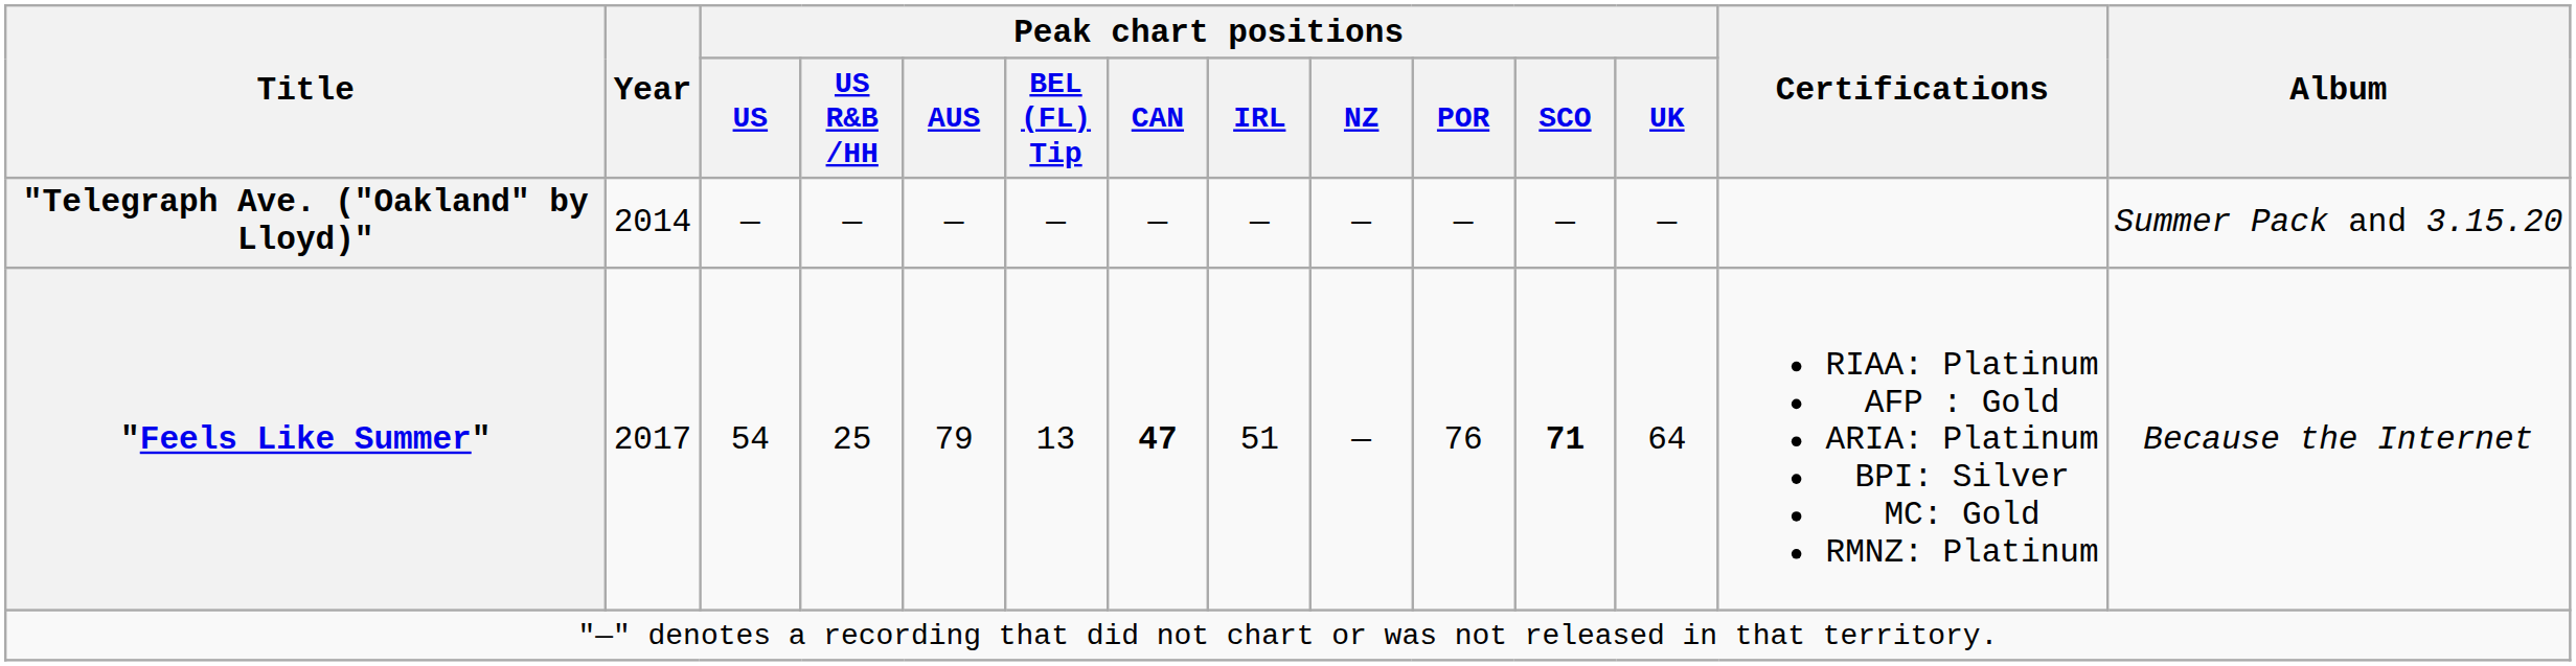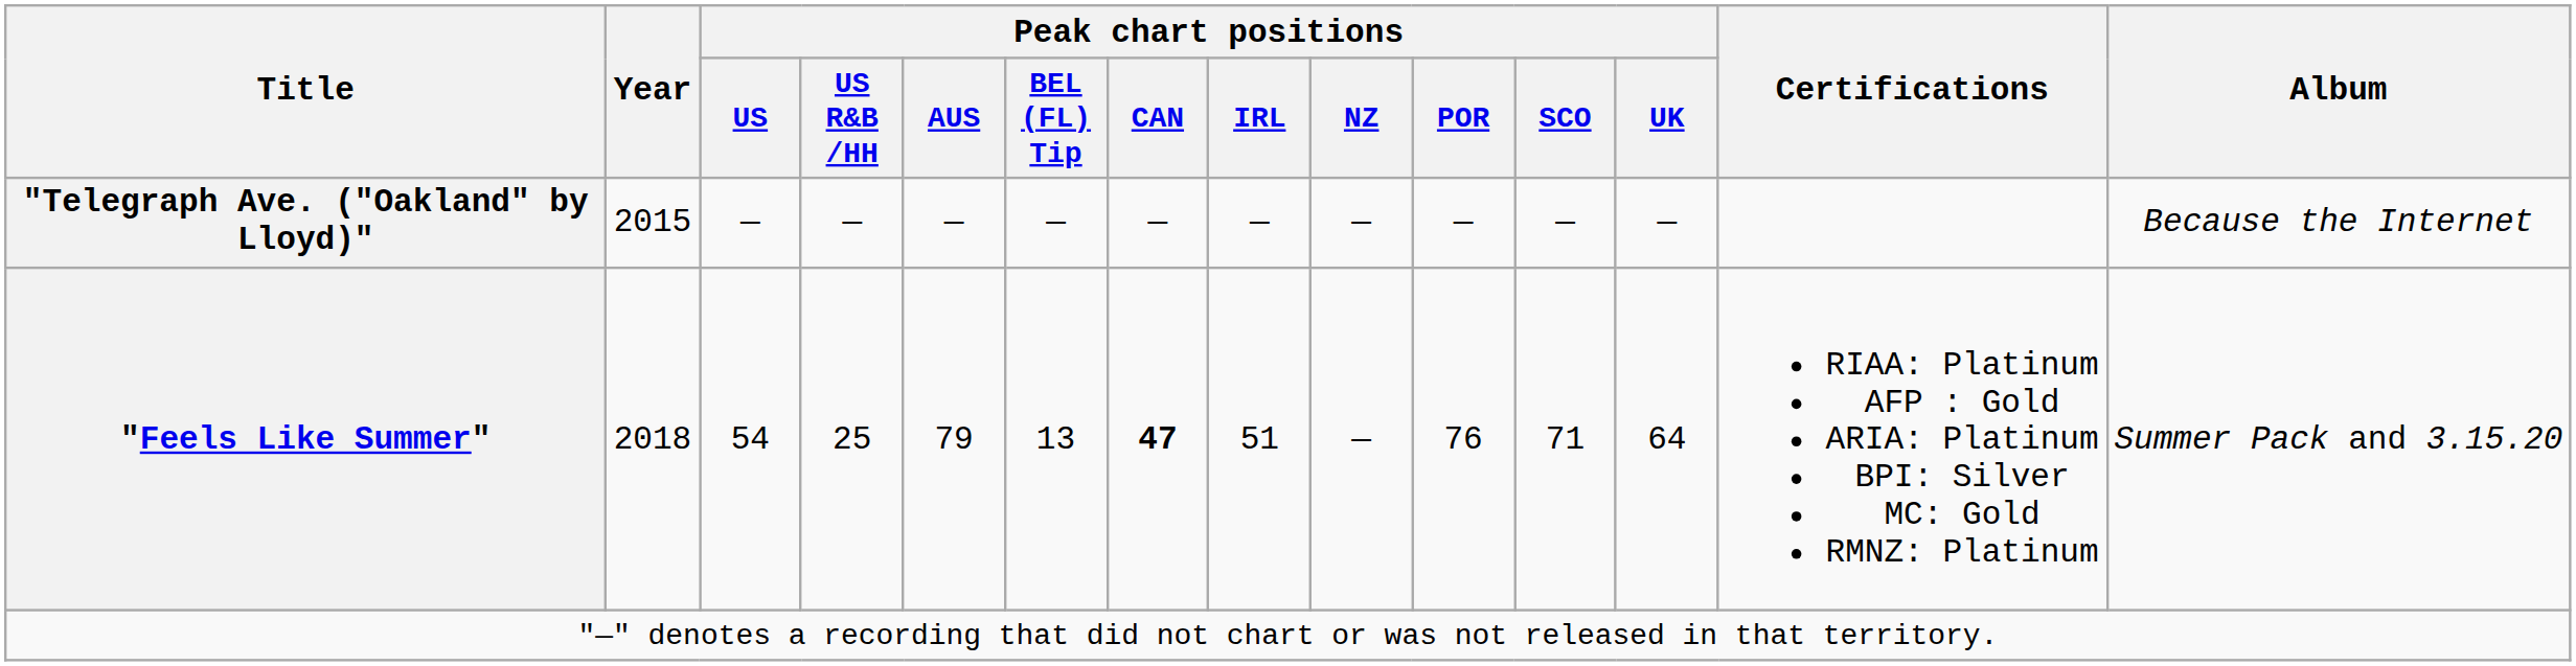"Telegraph Ave. ("Oakland" by Lloyd)" | Year: 2014 -> 2015
"Telegraph Ave. ("Oakland" by Lloyd)" | Album: Summer Pack and 3.15.20 -> Because the Internet
"Feels Like Summer" | Year: 2017 -> 2018
"Feels Like Summer" | Peak chart positions / SCO: bold -> normal
"Feels Like Summer" | Album: Because the Internet -> Summer Pack and 3.15.20
